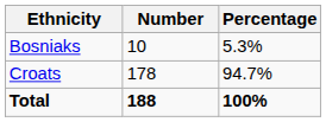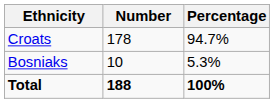rows swapped: Croats <-> Bosniaks
